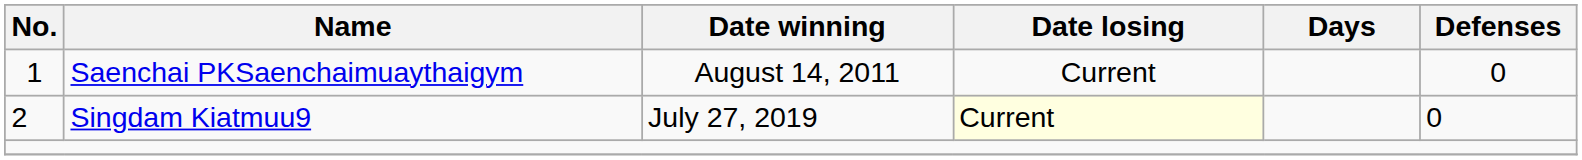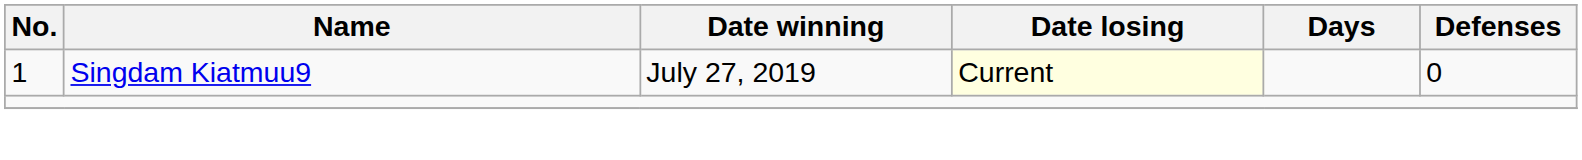- row: 1 | Saenchai PKSaenchaimuaythaigym | August 14, 2011 | Current | 0
Singdam Kiatmuu9 | No.: 2 -> 1
